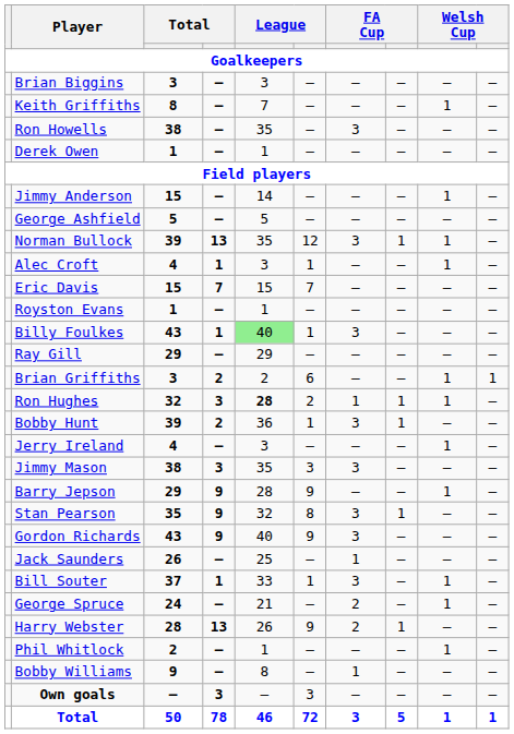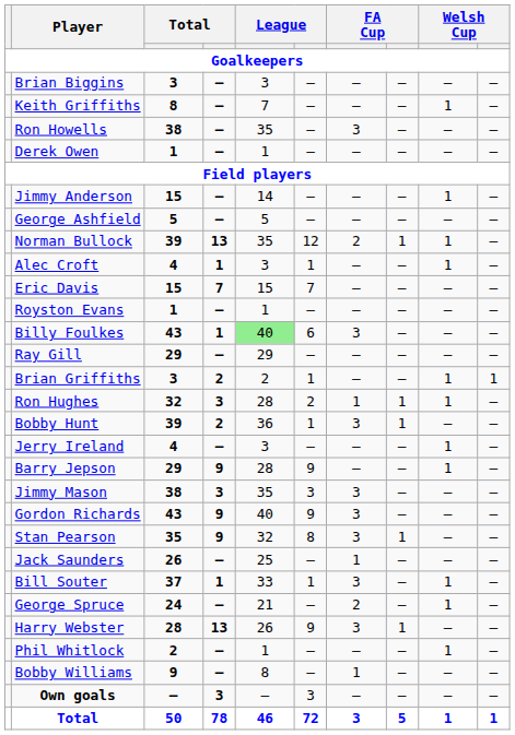Norman Bullock | column 7: 3 -> 2
Billy Foulkes | column 6: 1 -> 6
Brian Griffiths | column 6: 6 -> 1
Ron Hughes | column 5: bold -> normal
rows swapped: Barry Jepson <-> Jimmy Mason
rows swapped: Stan Pearson <-> Gordon Richards
Harry Webster | column 7: 2 -> 3
